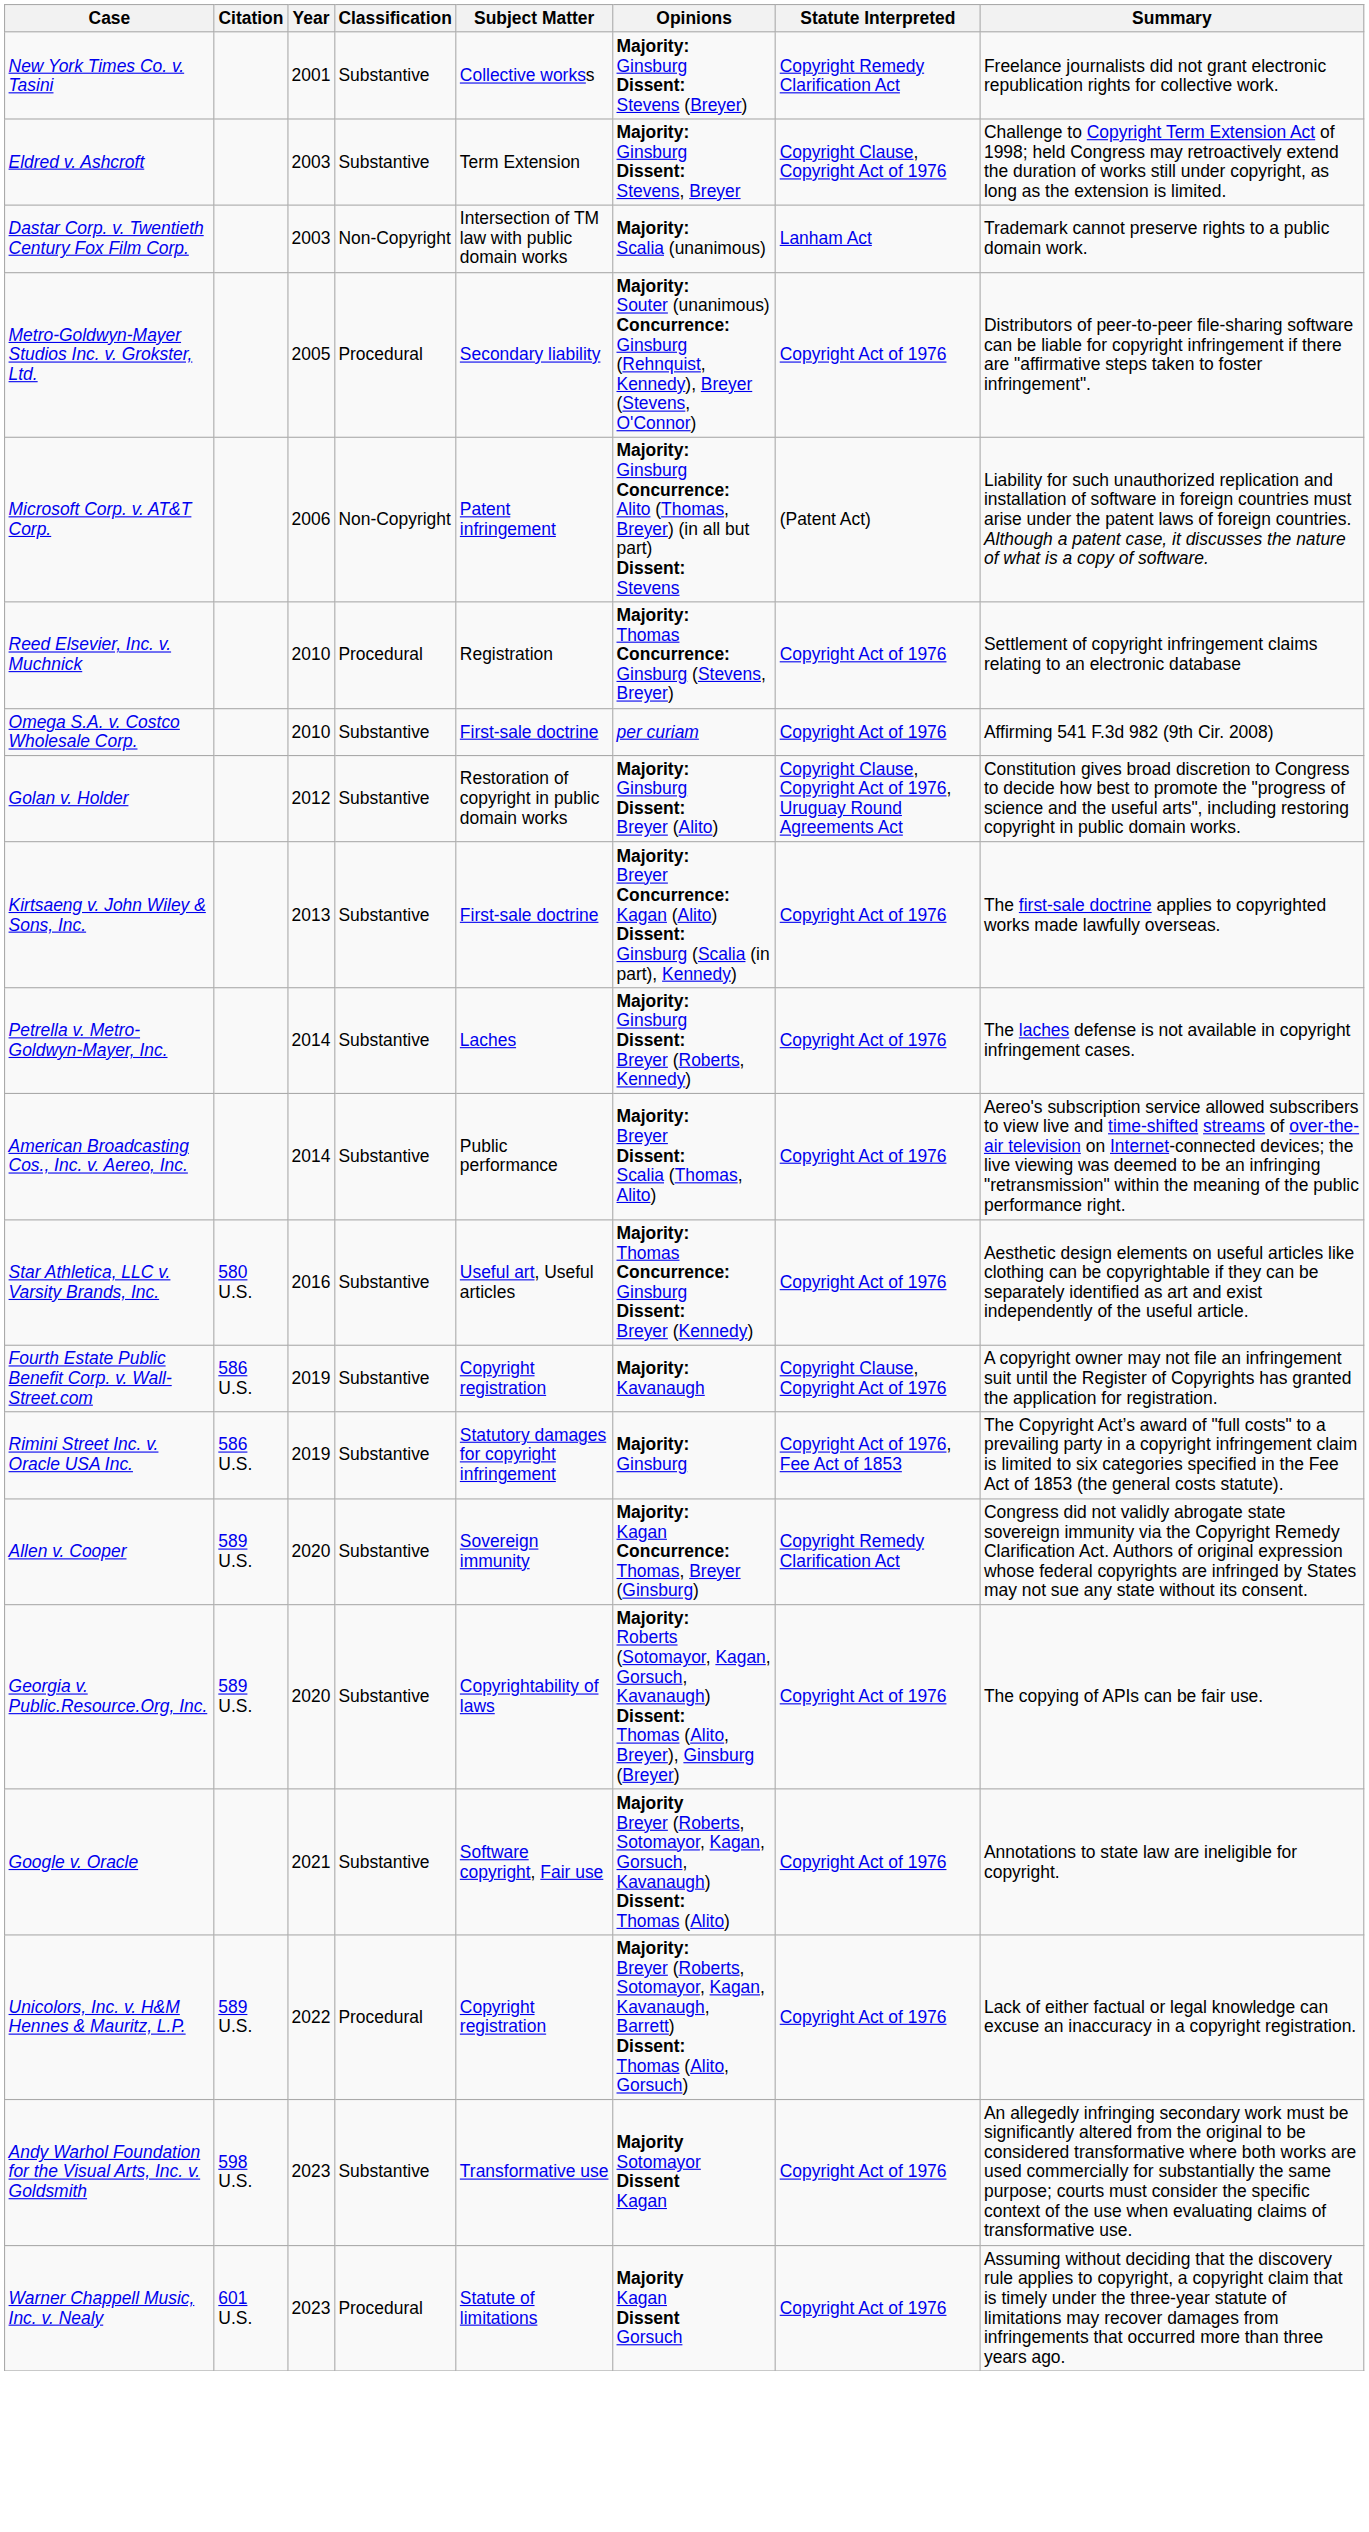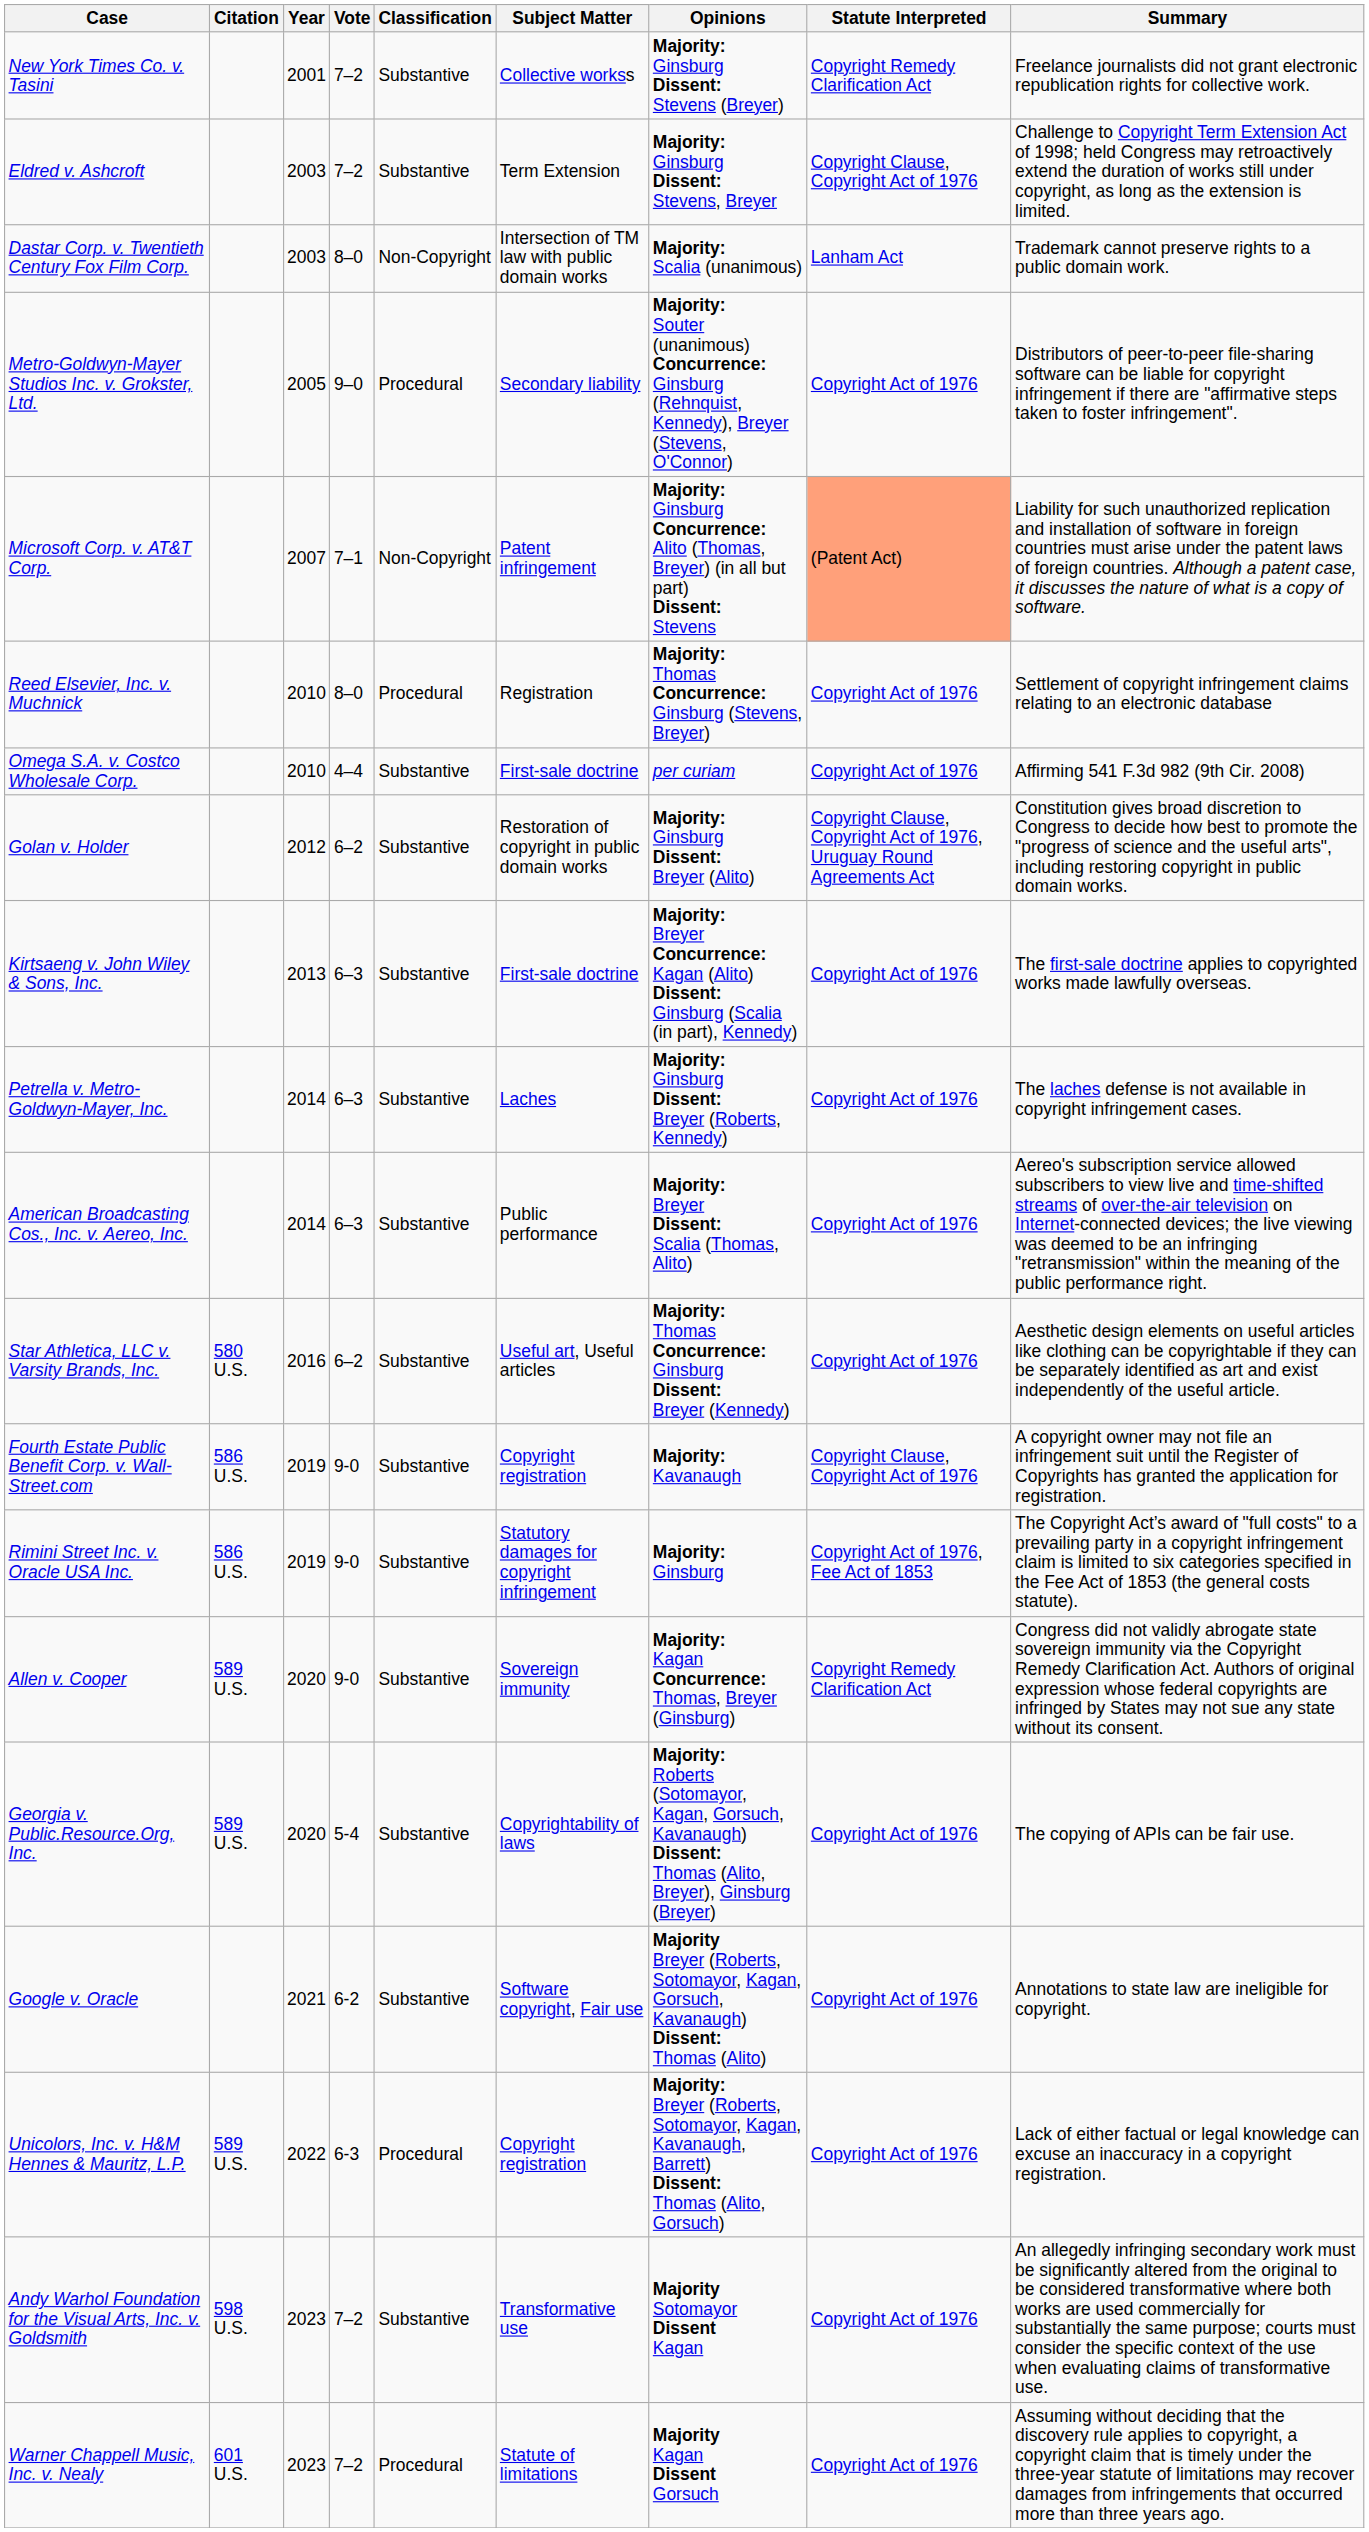+ column: Vote | 7–2 | 7–2 | 8–0 | 9–0 | 7–1 | 8–0 | 4–4 | 6–2 | 6–3 | 6–3 | 6–3 | 6–2 | 9-0 | 9-0 | 9-0 | 5-4 | 6-2 | 6-3 | 7–2 | 7–2
Microsoft Corp. v. AT&T Corp. | Year: 2006 -> 2007
Microsoft Corp. v. AT&T Corp. | Statute Interpreted: no background -> lightsalmon background
